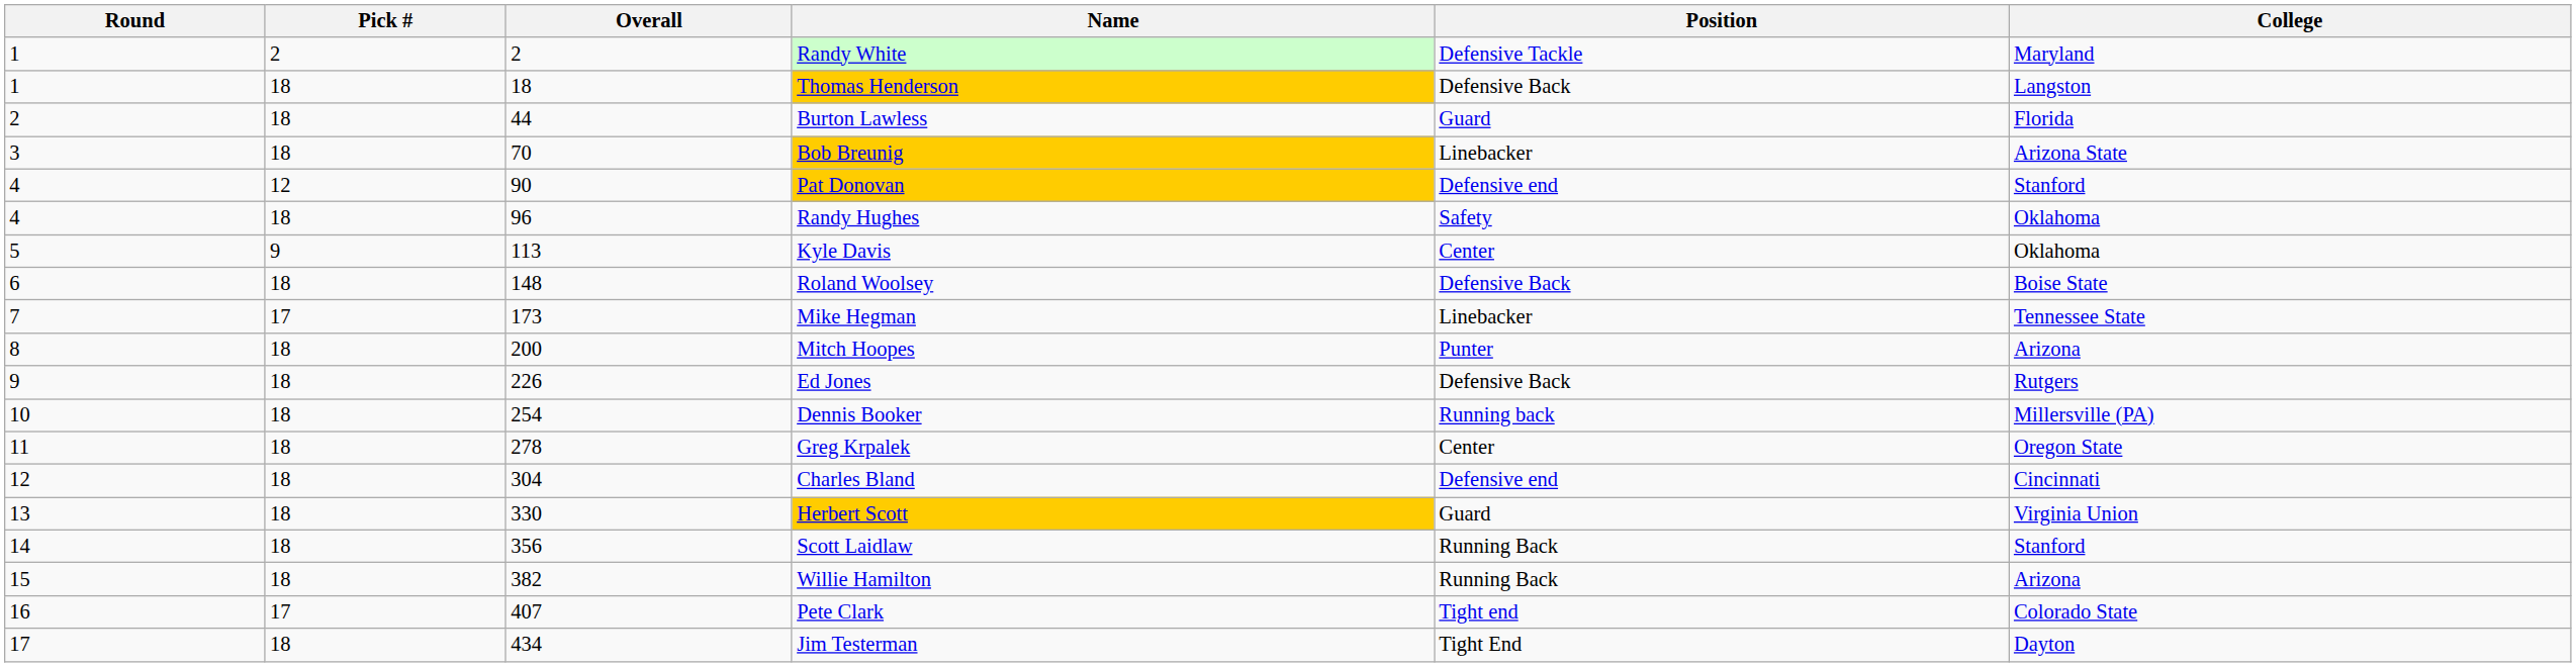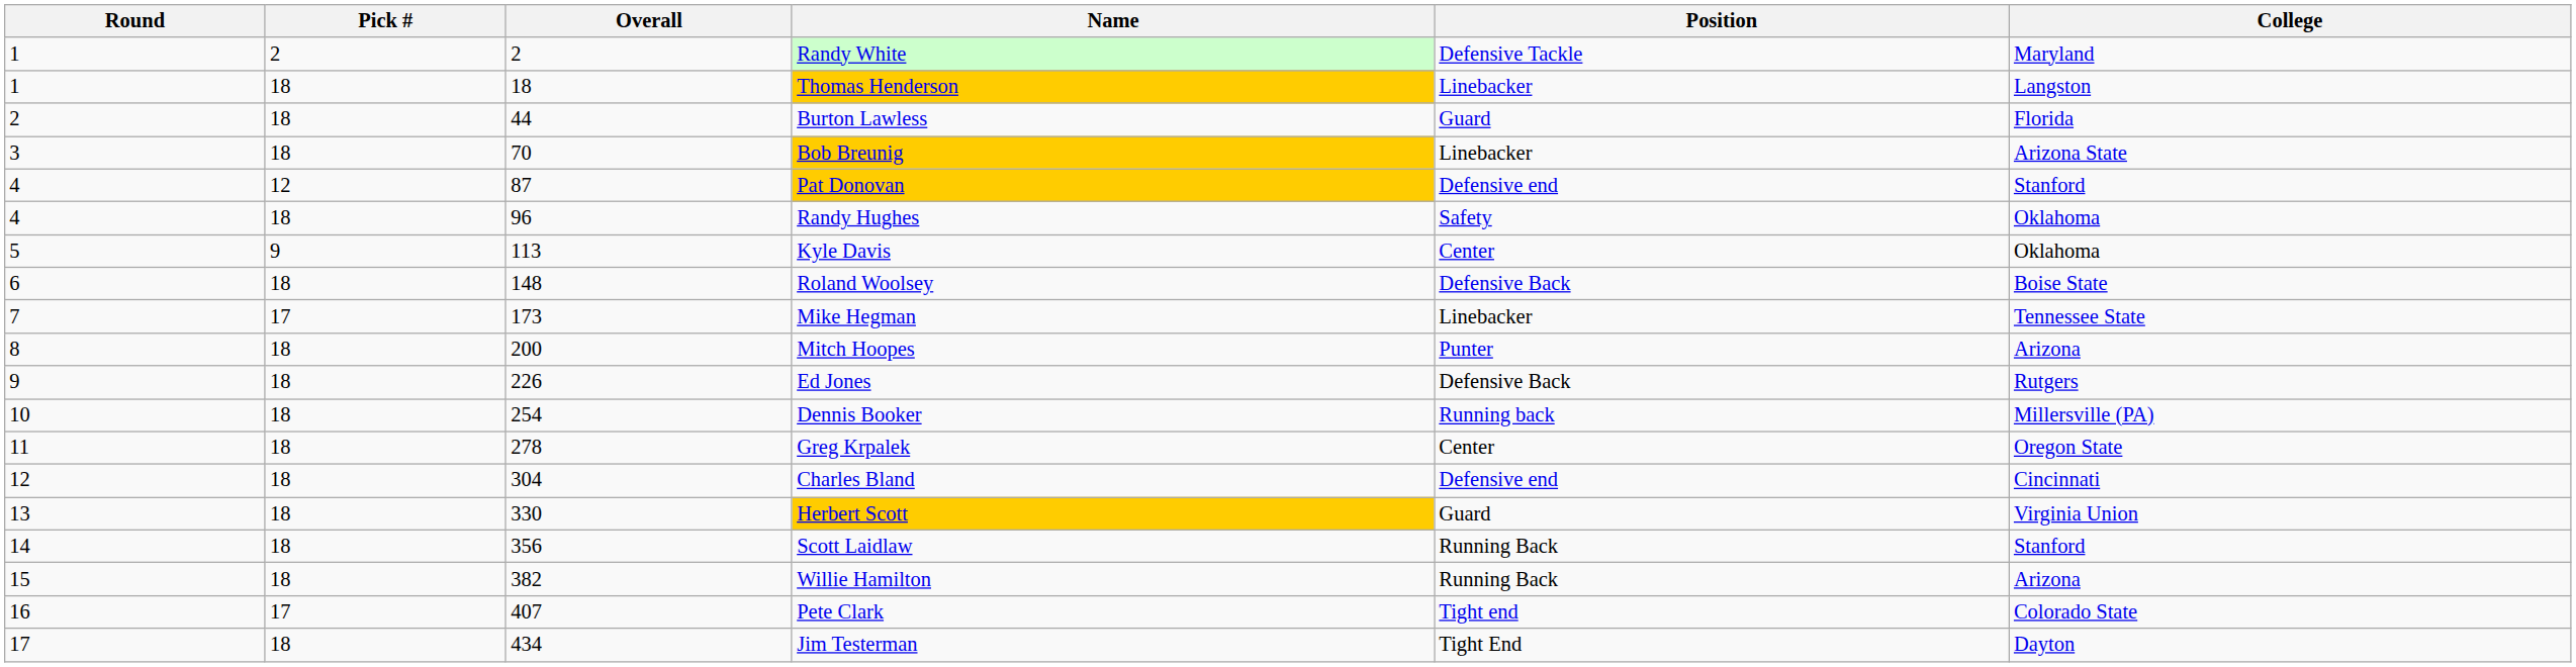Thomas Henderson | Position: Defensive Back -> Linebacker
Pat Donovan | Overall: 90 -> 87
